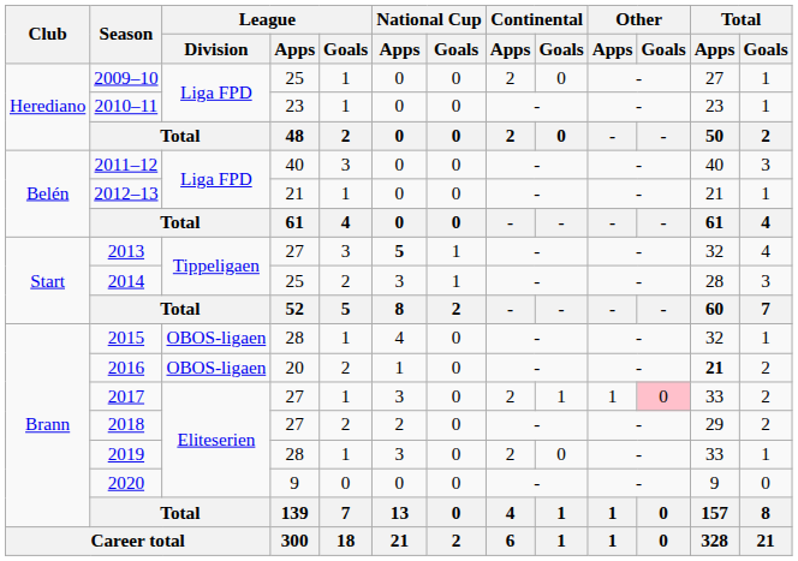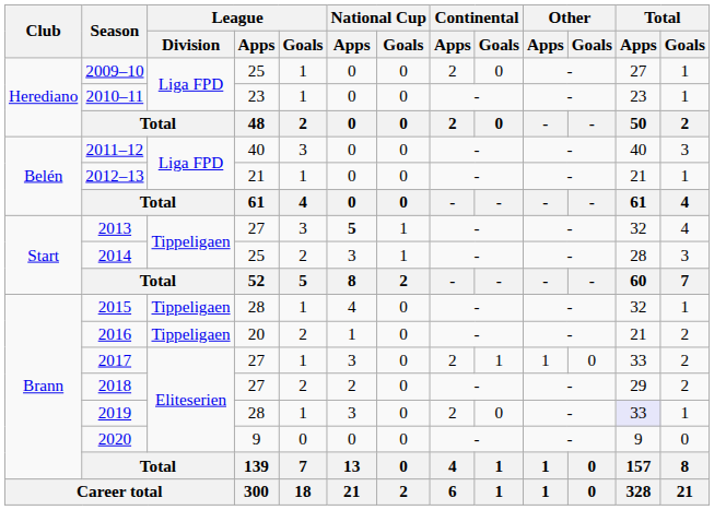2015 | League / Division: OBOS-ligaen -> Tippeligaen
2016 | League / Division: OBOS-ligaen -> Tippeligaen
2016 | Total / Apps: bold -> normal
2017 | Other / Goals: pink background -> no background
2019 | Total / Apps: no background -> lavender background
